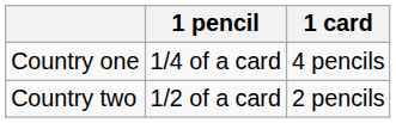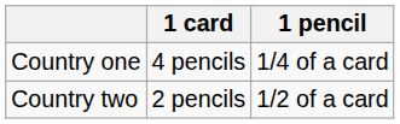columns swapped: 1 card <-> 1 pencil
